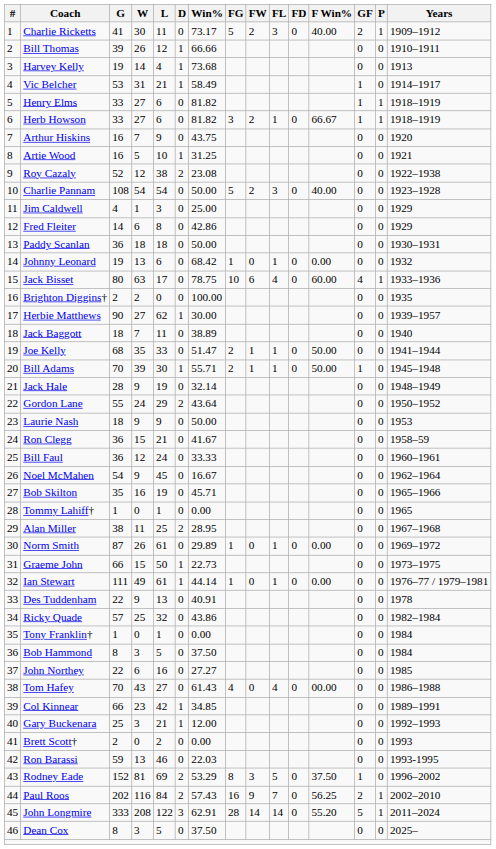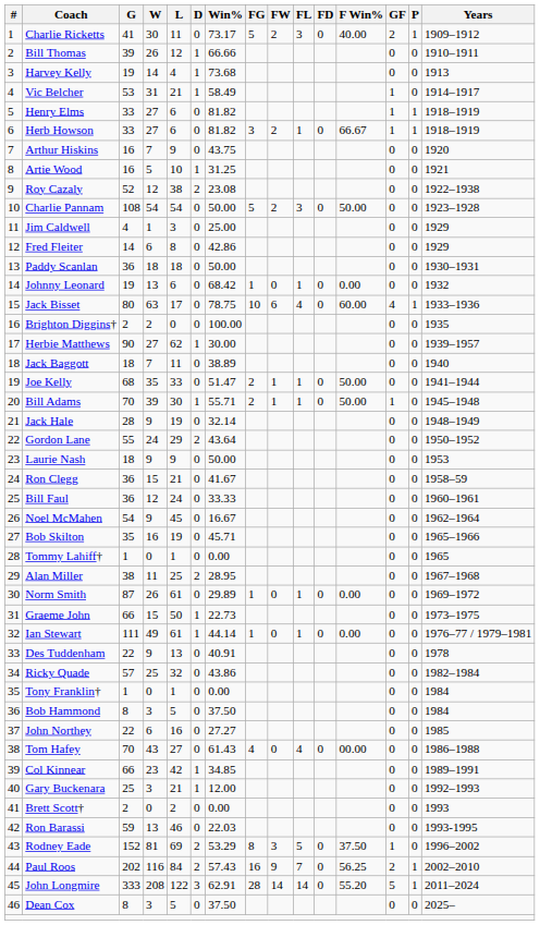Charlie Pannam | F Win%: 40.00 -> 50.00
